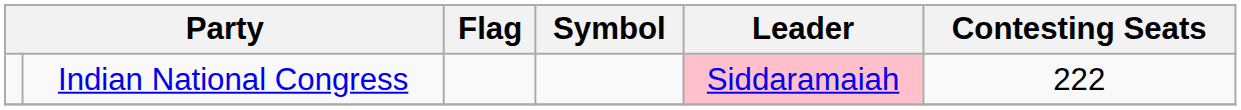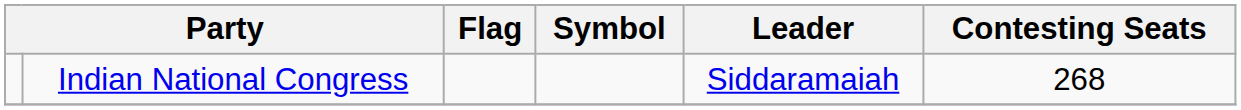Indian National Congress | Leader: pink background -> no background
Indian National Congress | Contesting Seats: 222 -> 268
